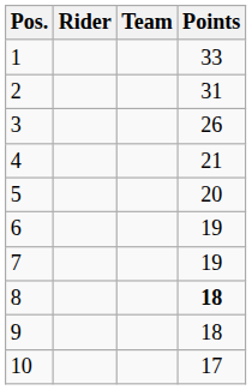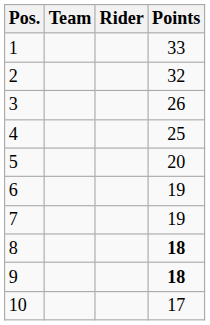columns swapped: Rider <-> Team
2 | Points: 31 -> 32
4 | Points: 21 -> 25
9 | Points: normal -> bold
